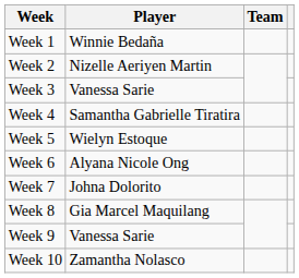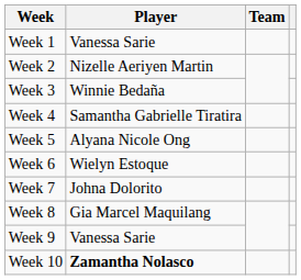Week 1 | Player: Winnie Bedaña -> Vanessa Sarie
Week 3 | Player: Vanessa Sarie -> Winnie Bedaña
Week 5 | Player: Wielyn Estoque -> Alyana Nicole Ong
Week 6 | Player: Alyana Nicole Ong -> Wielyn Estoque
Week 10 | Player: normal -> bold
